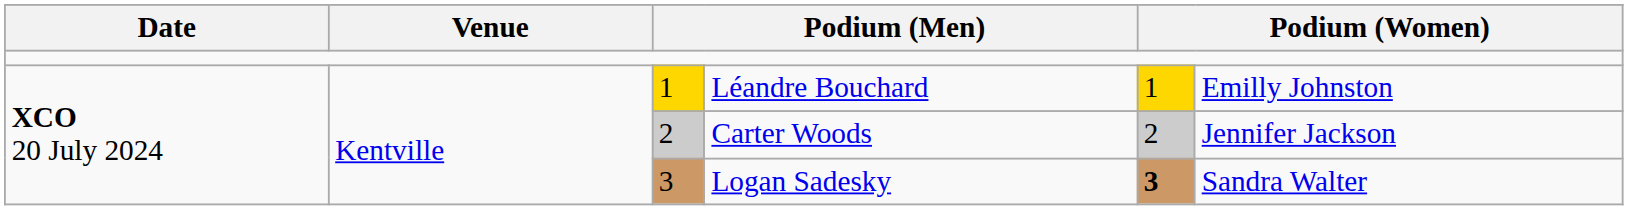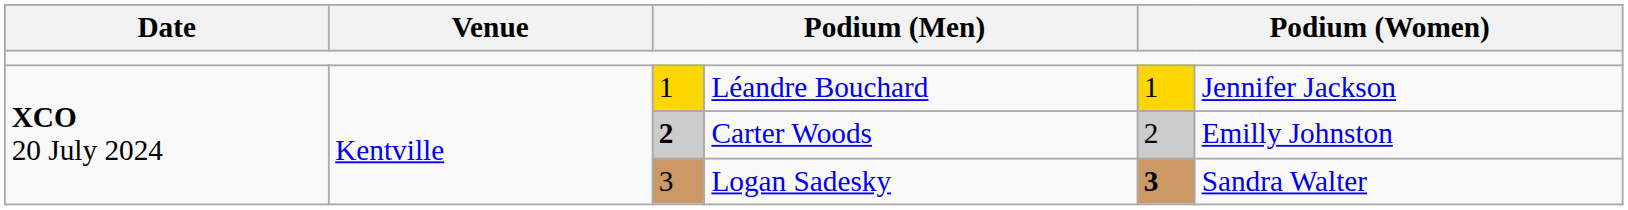Léandre Bouchard | column 6: Emilly Johnston -> Jennifer Jackson
Carter Woods | column 3: normal -> bold
Carter Woods | column 6: Jennifer Jackson -> Emilly Johnston
